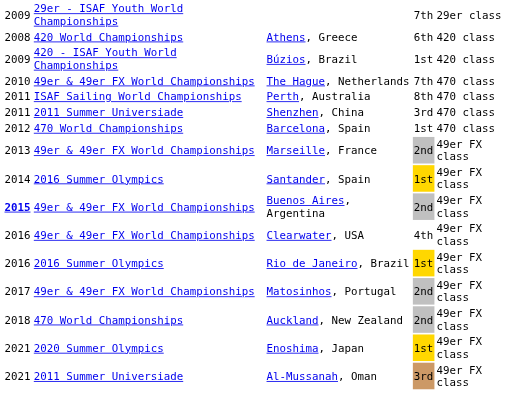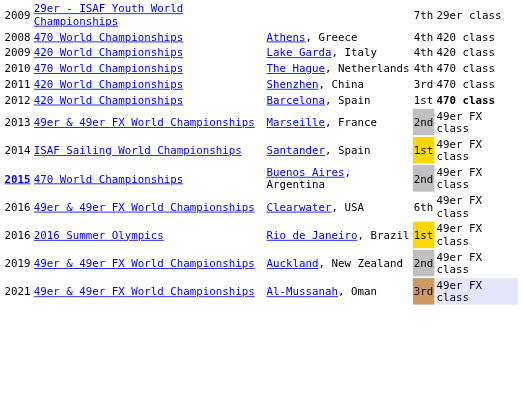Athens, Greece | column 2: 420 World Championships -> 470 World Championships
Athens, Greece | column 4: 6th -> 4th
+ row: 2009 | 420 World Championships | Lake Garda, Italy | 4th | 420 class
- row: 2009 | 420 - ISAF Youth World Championships | Búzios, Brazil | 1st | 420 class
The Hague, Netherlands | column 2: 49er & 49er FX World Championships -> 470 World Championships
The Hague, Netherlands | column 4: 7th -> 4th
- row: 2011 | ISAF Sailing World Championships | Perth, Australia | 8th | 470 class
Shenzhen, China | column 2: 2011 Summer Universiade -> 420 World Championships
Barcelona, Spain | column 2: 470 World Championships -> 420 World Championships
Barcelona, Spain | column 5: normal -> bold
Santander, Spain | column 2: 2016 Summer Olympics -> ISAF Sailing World Championships
Buenos Aires, Argentina | column 2: 49er & 49er FX World Championships -> 470 World Championships
Clearwater, USA | column 4: 4th -> 6th
- row: 2017 | 49er & 49er FX World Championships | Matosinhos, Portugal | 2nd | 49er FX class
Auckland, New Zealand | column 1: 2018 -> 2019
Auckland, New Zealand | column 2: 470 World Championships -> 49er & 49er FX World Championships
- row: 2021 | 2020 Summer Olympics | Enoshima, Japan | 1st | 49er FX class
Al-Mussanah, Oman | column 2: 2011 Summer Universiade -> 49er & 49er FX World Championships
Al-Mussanah, Oman | column 5: no background -> lavender background
